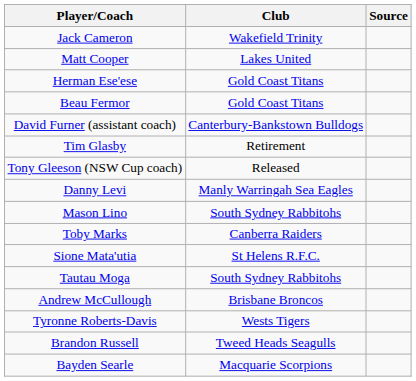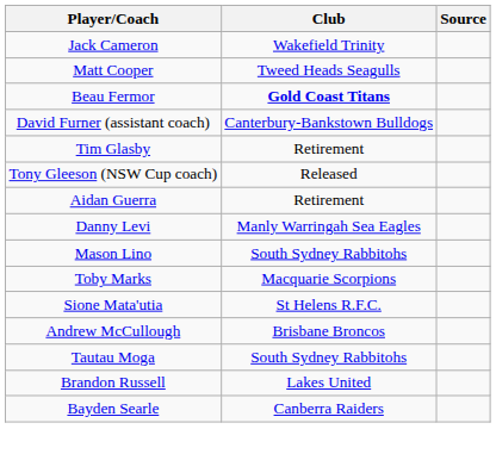Matt Cooper | Club: Lakes United -> Tweed Heads Seagulls
- row: Herman Ese'ese | Gold Coast Titans
Beau Fermor | Club: normal -> bold
+ row: Aidan Guerra | Retirement
Toby Marks | Club: Canberra Raiders -> Macquarie Scorpions
rows swapped: Andrew McCullough <-> Tautau Moga
- row: Tyronne Roberts-Davis | Wests Tigers
Brandon Russell | Club: Tweed Heads Seagulls -> Lakes United
Bayden Searle | Club: Macquarie Scorpions -> Canberra Raiders
